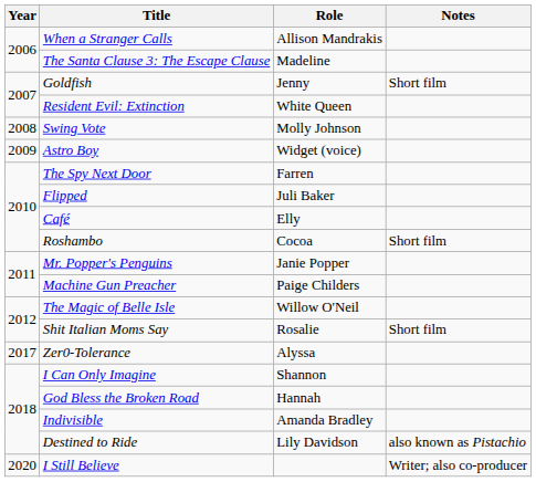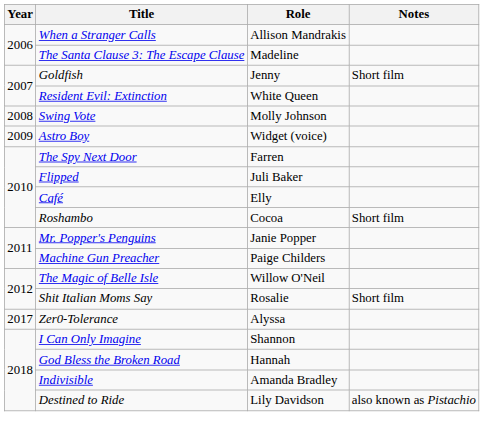- row: 2020 | I Still Believe | Writer; also co-producer
